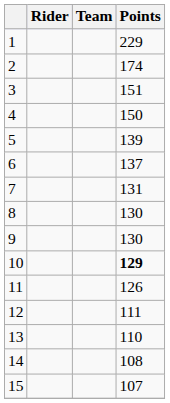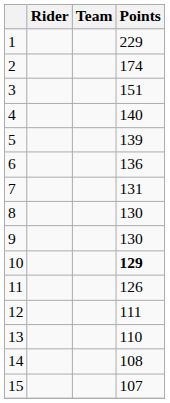4 | Points: 150 -> 140
6 | Points: 137 -> 136
